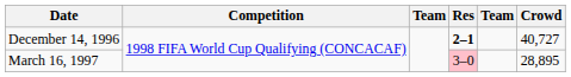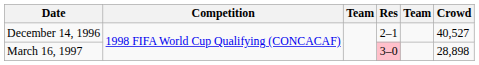December 14, 1996 | Res: bold -> normal
December 14, 1996 | Crowd: 40,727 -> 40,527
March 16, 1997 | Crowd: 28,895 -> 28,898
